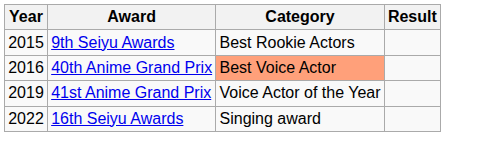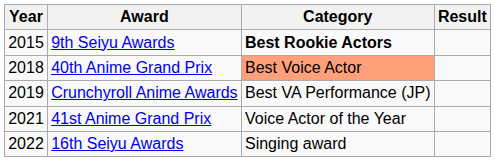9th Seiyu Awards | Category: normal -> bold
40th Anime Grand Prix | Year: 2016 -> 2018
+ row: 2019 | Crunchyroll Anime Awards | Best VA Performance (JP)
41st Anime Grand Prix | Year: 2019 -> 2021
